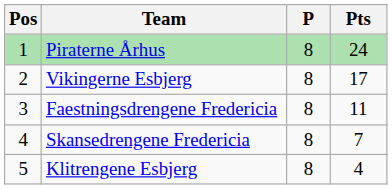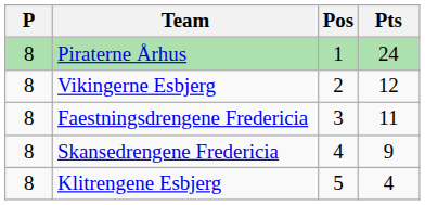columns swapped: Pos <-> P
Vikingerne Esbjerg | Pts: 17 -> 12
Skansedrengene Fredericia | Pts: 7 -> 9
